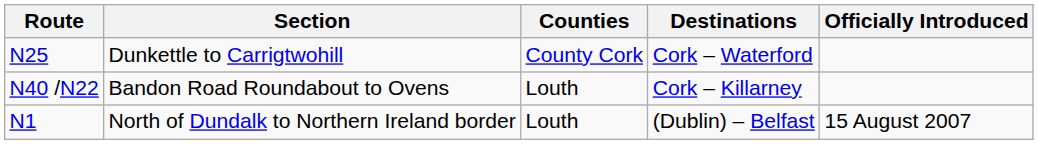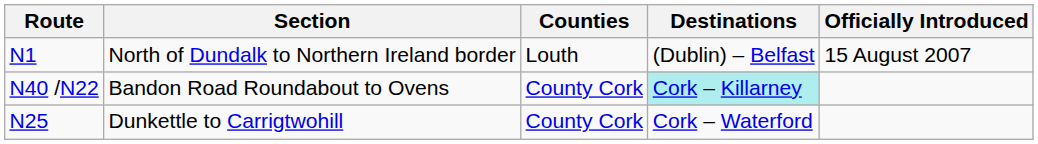rows swapped: North of Dundalk to Northern Ireland border <-> Dunkettle to Carrigtwohill
Bandon Road Roundabout to Ovens | Counties: Louth -> County Cork
Bandon Road Roundabout to Ovens | Destinations: no background -> paleturquoise background
